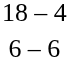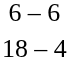rows swapped: 6 – 6 <-> 18 – 4
